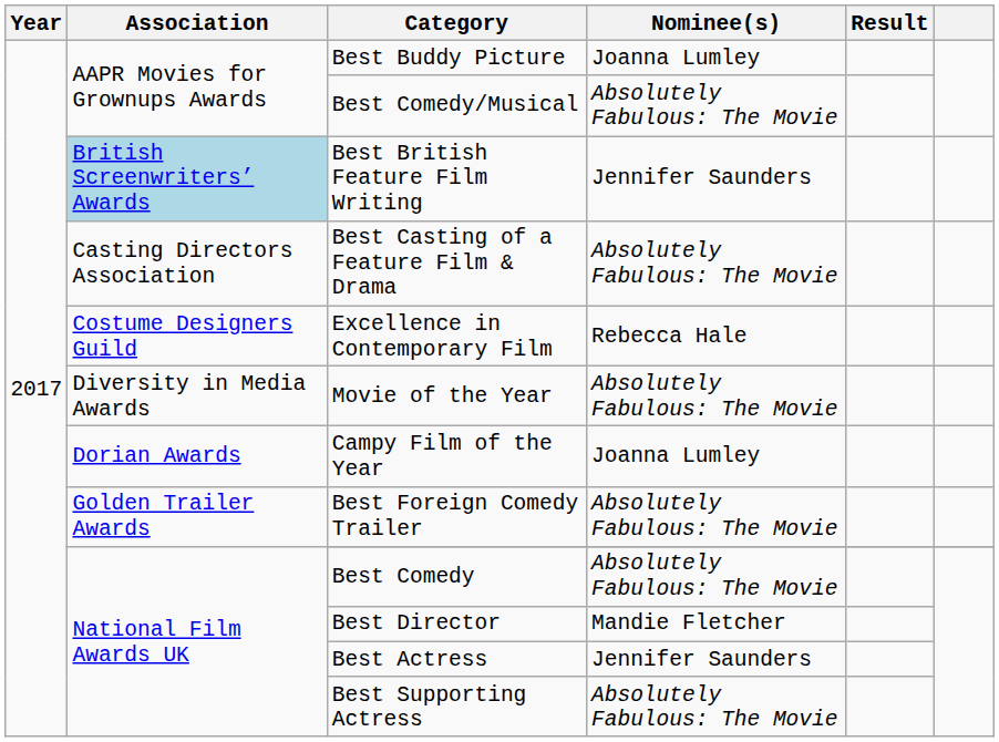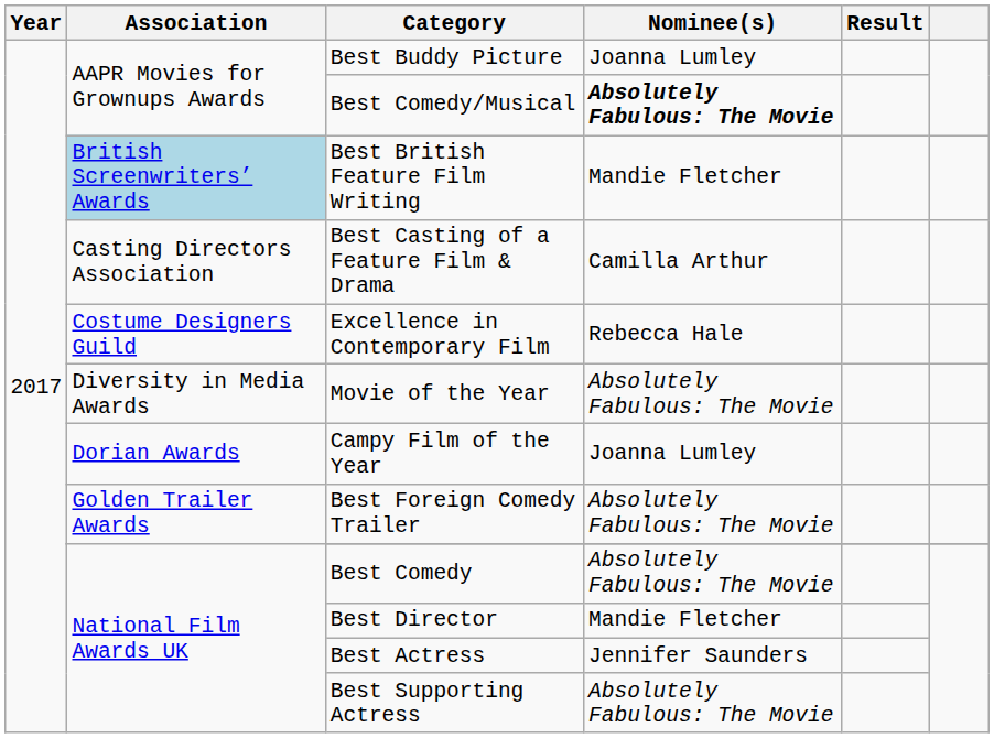Best Comedy/Musical | Nominee(s): normal -> bold
Best British Feature Film Writing | Nominee(s): Jennifer Saunders -> Mandie Fletcher
Best Casting of a Feature Film & Drama | Nominee(s): Absolutely Fabulous: The Movie -> Camilla Arthur
